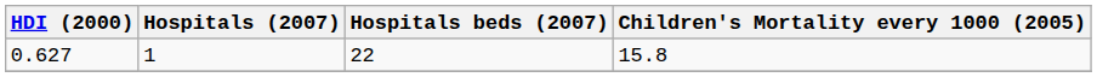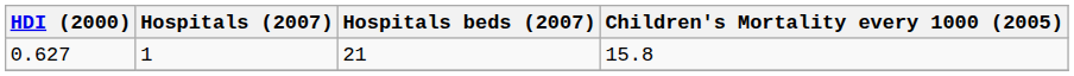0.627 | Hospitals beds (2007): 22 -> 21
